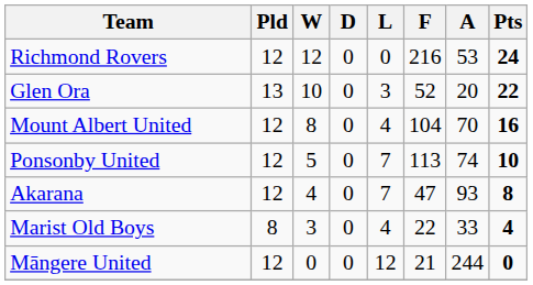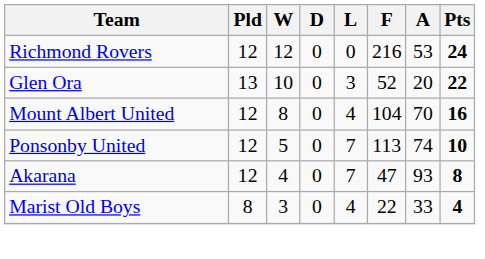- row: Māngere United | 12 | 0 | 0 | 12 | 21 | 244 | 0
